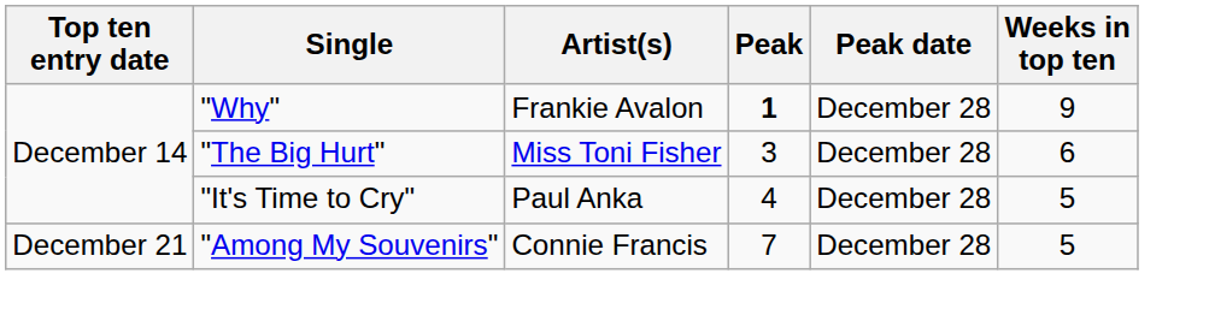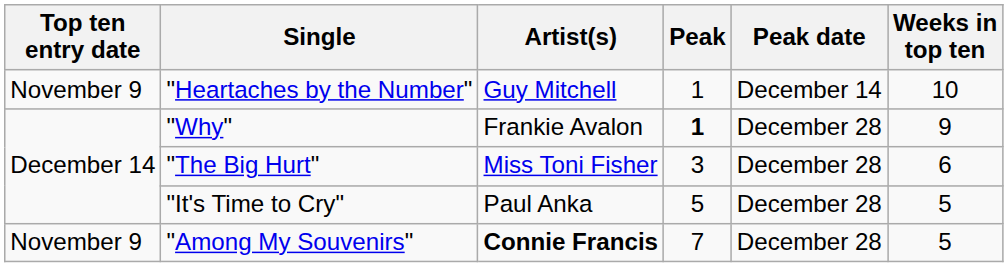+ row: November 9 | "Heartaches by the Number" | Guy Mitchell | 1 | December 14 | 10
"It's Time to Cry" | Peak: 4 -> 5
"Among My Souvenirs" | Top ten entry date: December 21 -> November 9
"Among My Souvenirs" | Artist(s): normal -> bold
